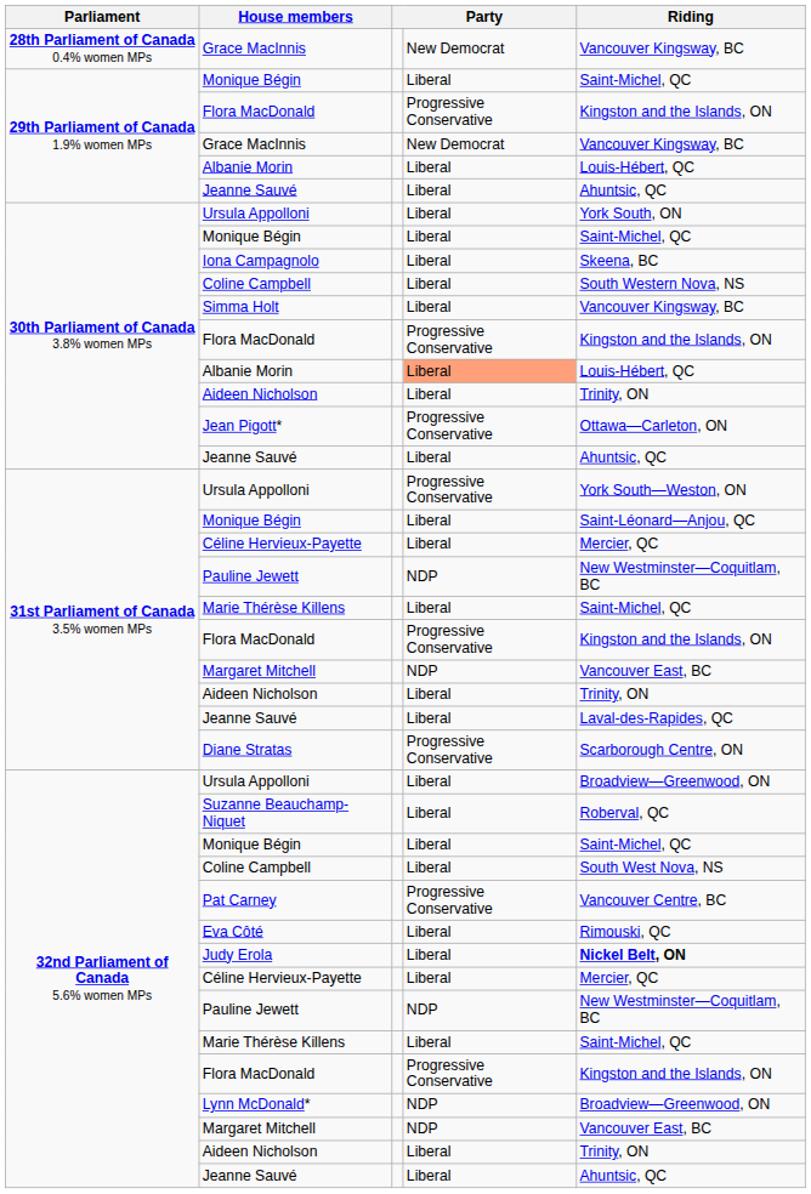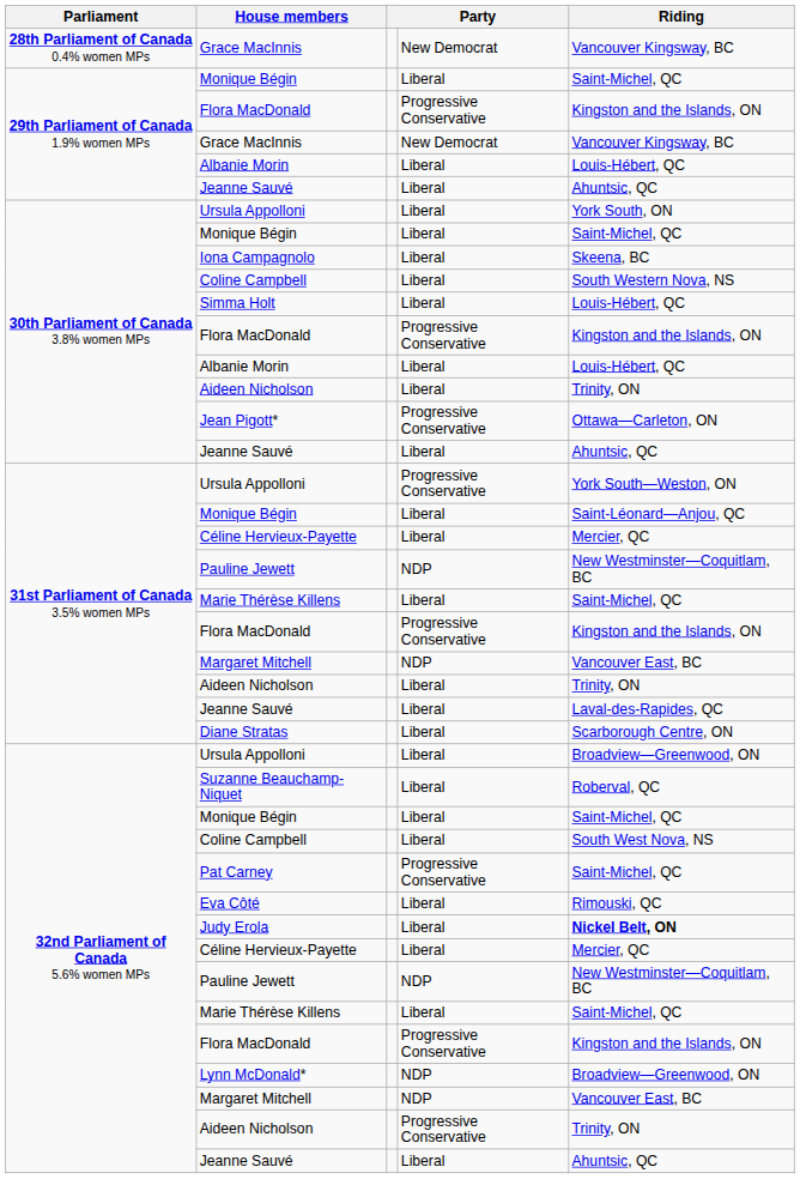Simma Holt | Riding: Vancouver Kingsway, BC -> Louis-Hébert, QC
30th Parliament of Canada 3.8% women MPs / Albanie Morin | column 4: lightsalmon background -> no background
Diane Stratas | column 4: Progressive Conservative -> Liberal
Pat Carney | Riding: Vancouver Centre, BC -> Saint-Michel, QC
32nd Parliament of Canada 5.6% women MPs / Aideen Nicholson | column 4: Liberal -> Progressive Conservative
